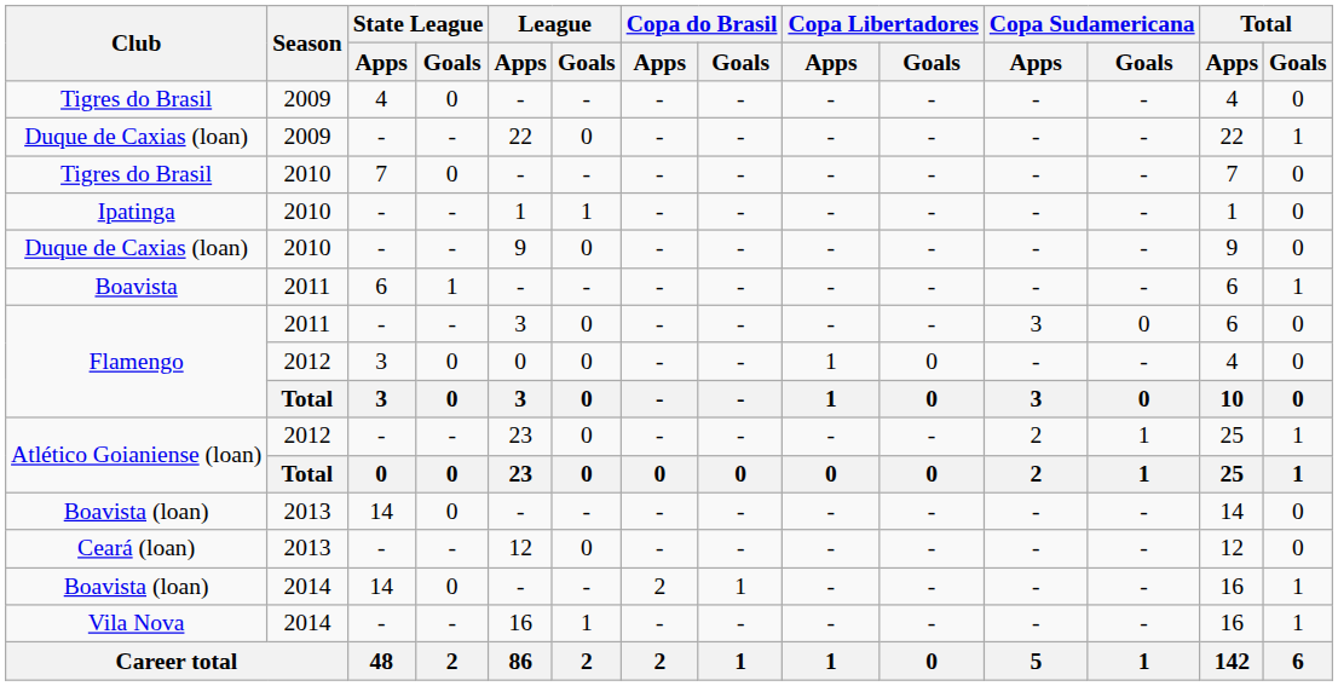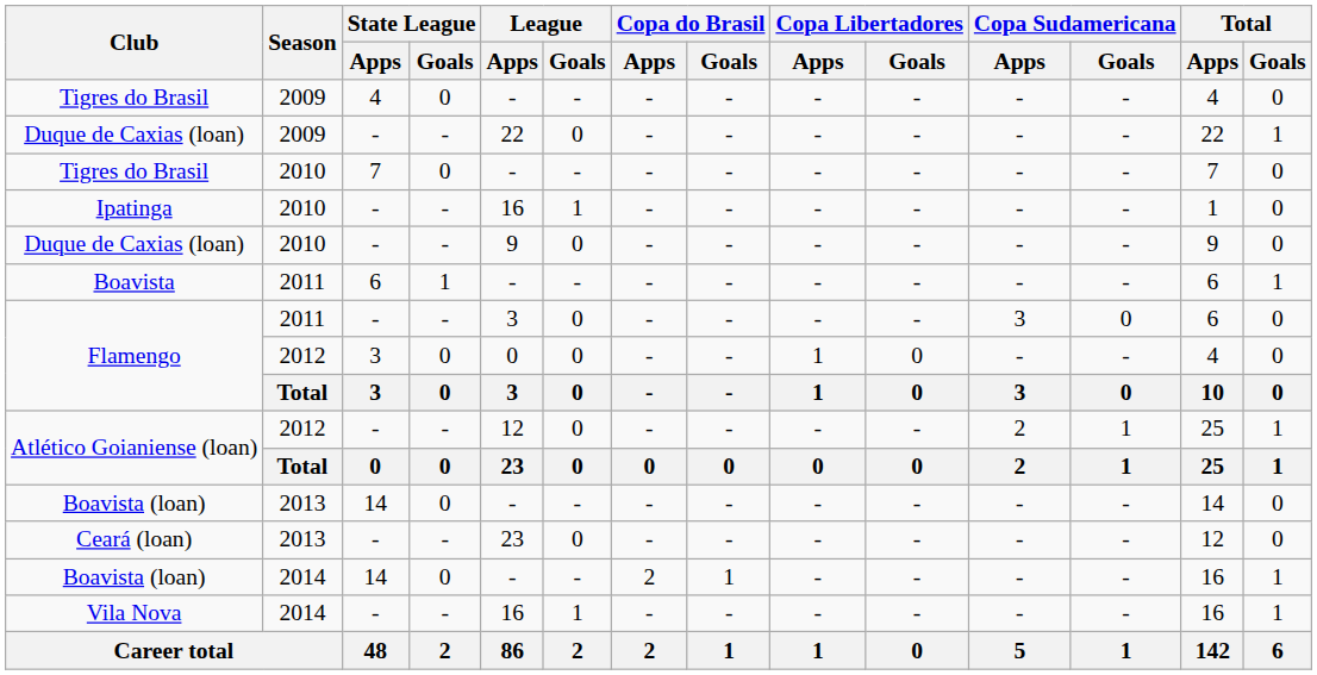Ipatinga | League / Apps: 1 -> 16
Atlético Goianiense (loan) / 2012 | League / Apps: 23 -> 12
Ceará (loan) | League / Apps: 12 -> 23
